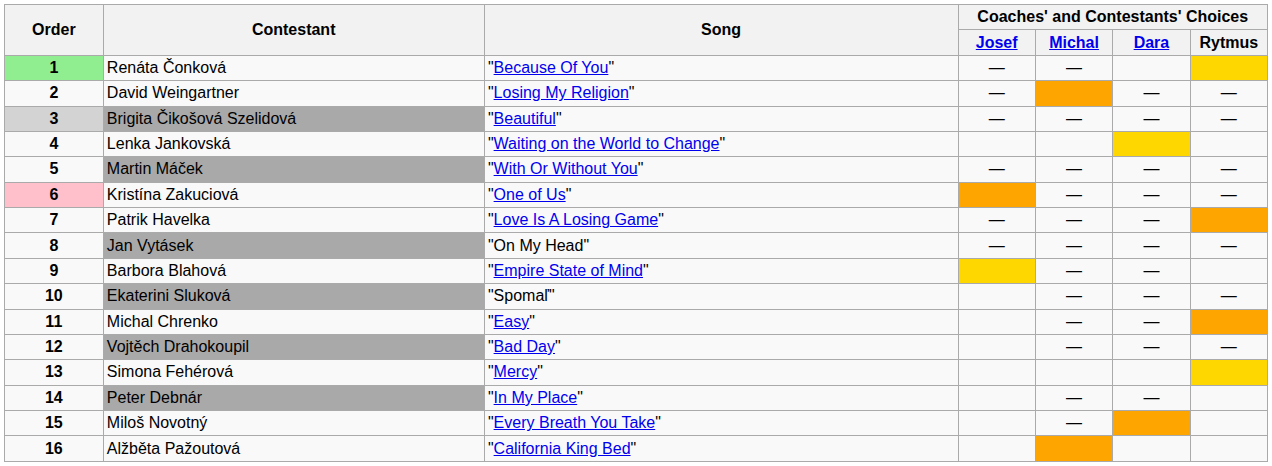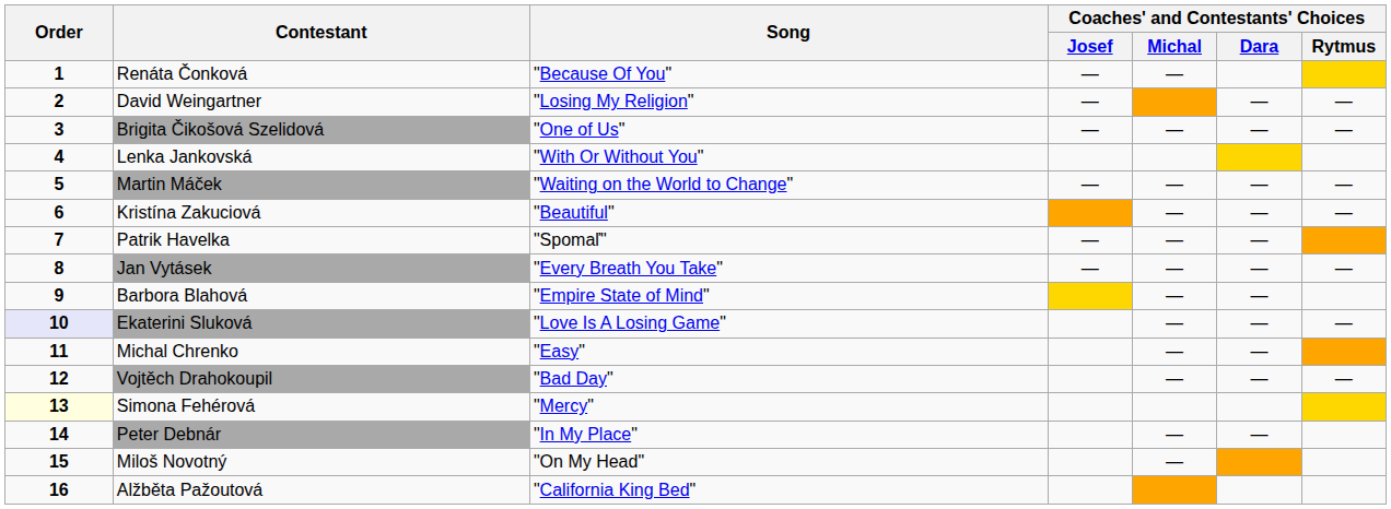Renáta Čonková | Order: lightgreen background -> no background
Brigita Čikošová Szelidová | Order: lightgrey background -> no background
Brigita Čikošová Szelidová | Song: "Beautiful" -> "One of Us"
Lenka Jankovská | Song: "Waiting on the World to Change" -> "With Or Without You"
Martin Máček | Song: "With Or Without You" -> "Waiting on the World to Change"
Kristína Zakuciová | Order: pink background -> no background
Kristína Zakuciová | Song: "One of Us" -> "Beautiful"
Patrik Havelka | Song: "Love Is A Losing Game" -> "Spomaľ"
Jan Vytásek | Song: "On My Head" -> "Every Breath You Take"
Ekaterini Sluková | Order: no background -> lavender background
Ekaterini Sluková | Song: "Spomaľ" -> "Love Is A Losing Game"
Simona Fehérová | Order: no background -> lightyellow background
Miloš Novotný | Song: "Every Breath You Take" -> "On My Head"
